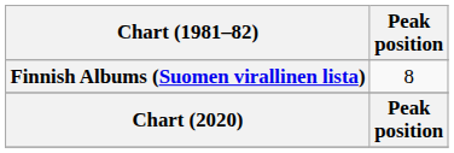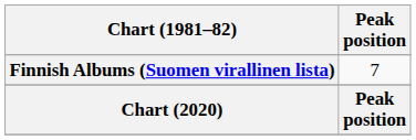Finnish Albums (Suomen virallinen lista) | Peak position: 8 -> 7
